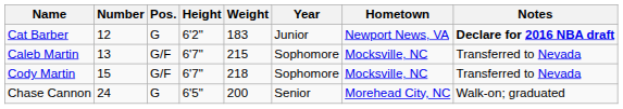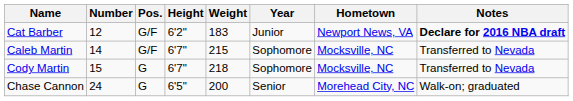Cat Barber | Pos.: G -> G/F
Caleb Martin | Number: 13 -> 14
Cody Martin | Pos.: G/F -> G
